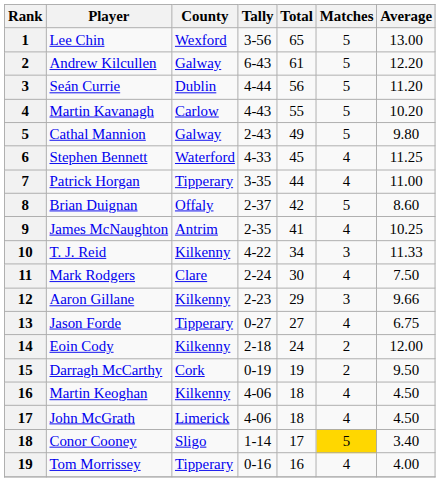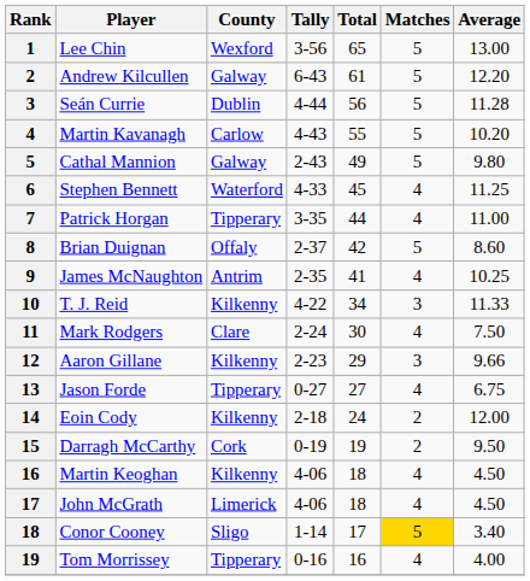Seán Currie | Average: 11.20 -> 11.28
